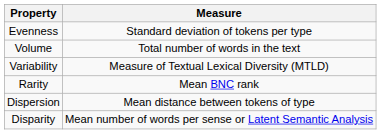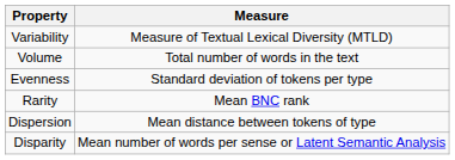rows swapped: Variability <-> Evenness
